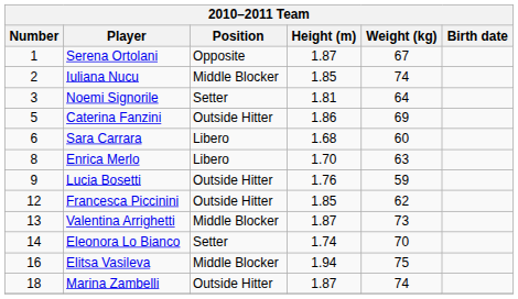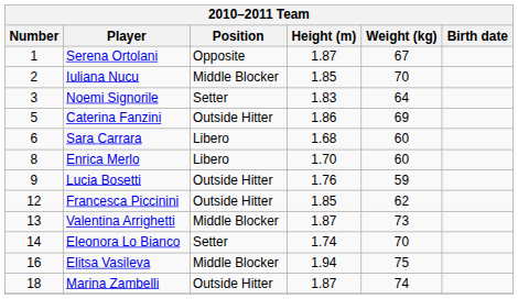Iuliana Nucu | Weight (kg): 74 -> 70
Noemi Signorile | Height (m): 1.81 -> 1.83
Enrica Merlo | Weight (kg): 63 -> 60
